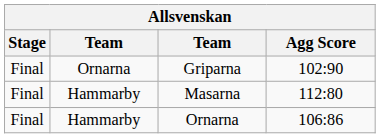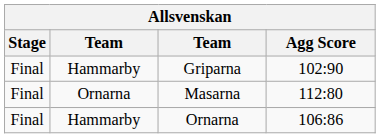Griparna | column 2: Ornarna -> Hammarby
Masarna | column 2: Hammarby -> Ornarna
